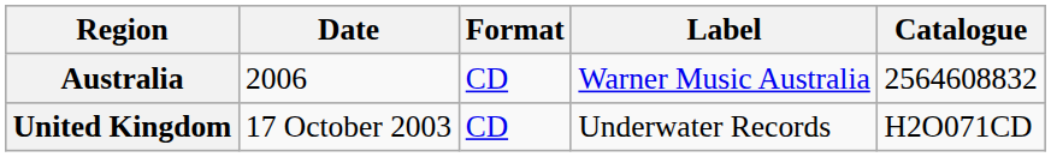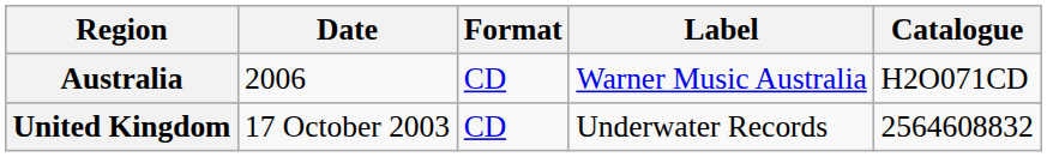Australia | Catalogue: 2564608832 -> H2O071CD
United Kingdom | Catalogue: H2O071CD -> 2564608832
